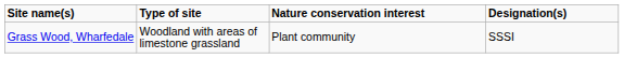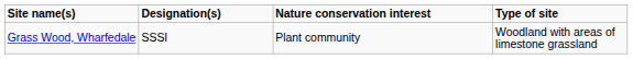columns swapped: Type of site <-> Designation(s)
